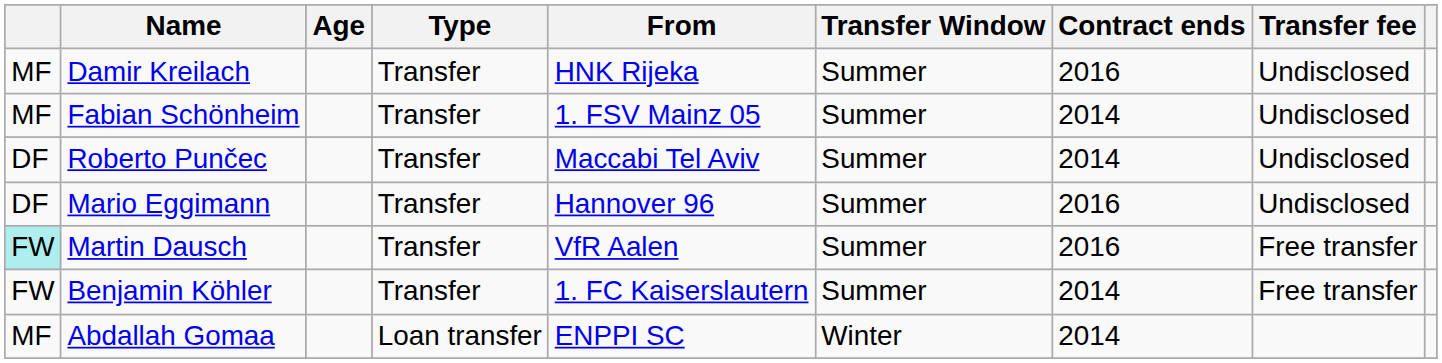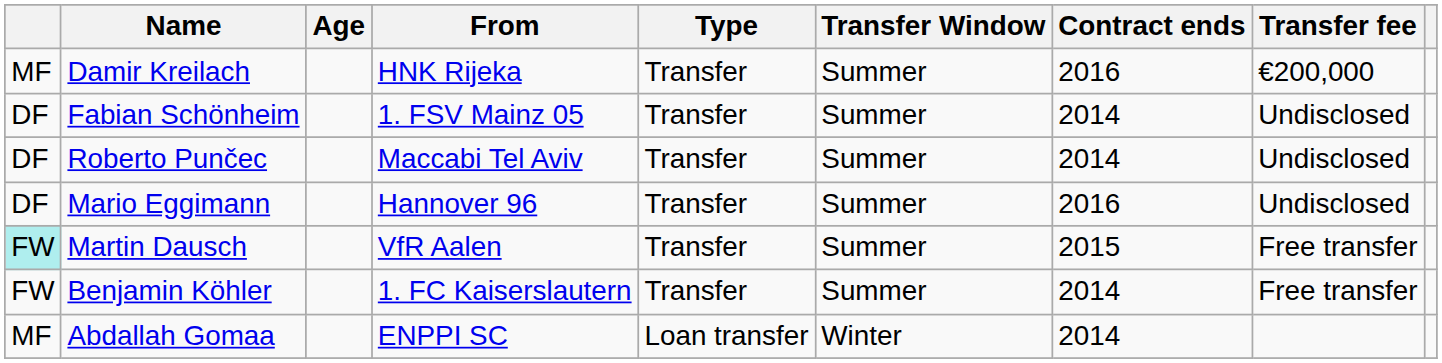columns swapped: From <-> Type
Damir Kreilach | Transfer fee: Undisclosed -> €200,000
Fabian Schönheim | column 1: MF -> DF
Martin Dausch | Contract ends: 2016 -> 2015
